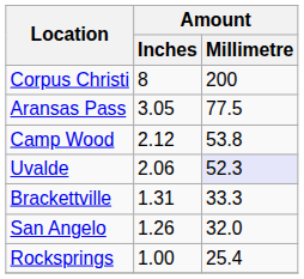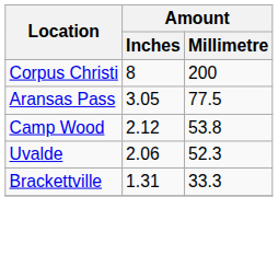Uvalde | Amount / Millimetre: lavender background -> no background
- row: San Angelo | 1.26 | 32.0
- row: Rocksprings | 1.00 | 25.4
